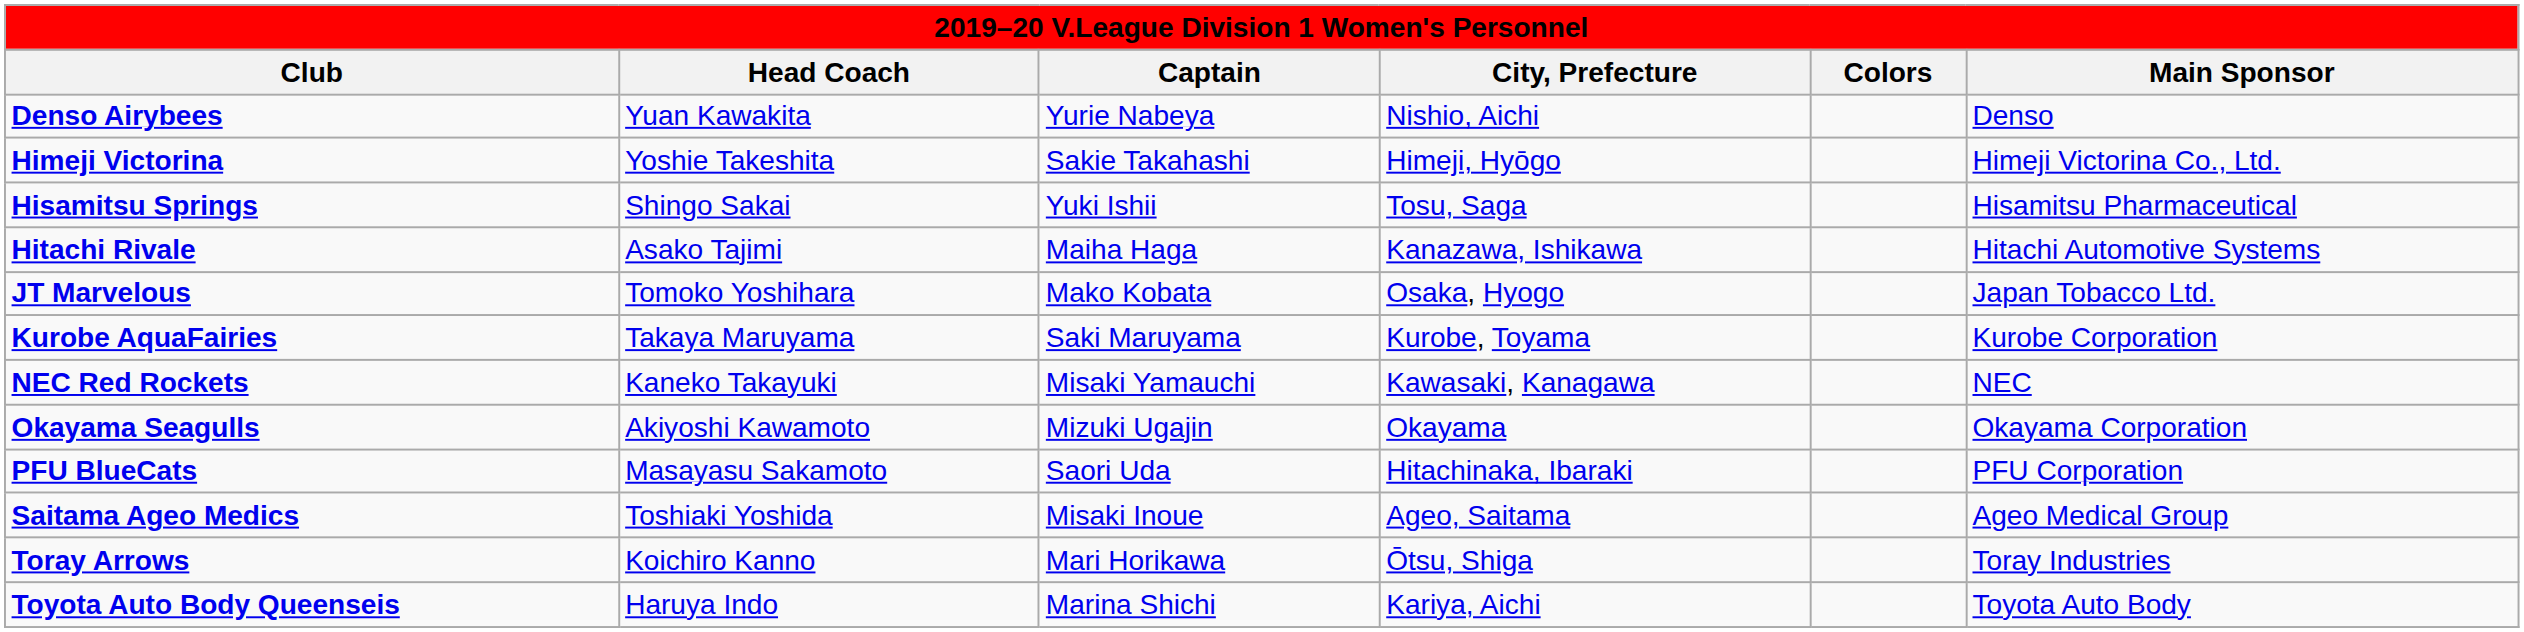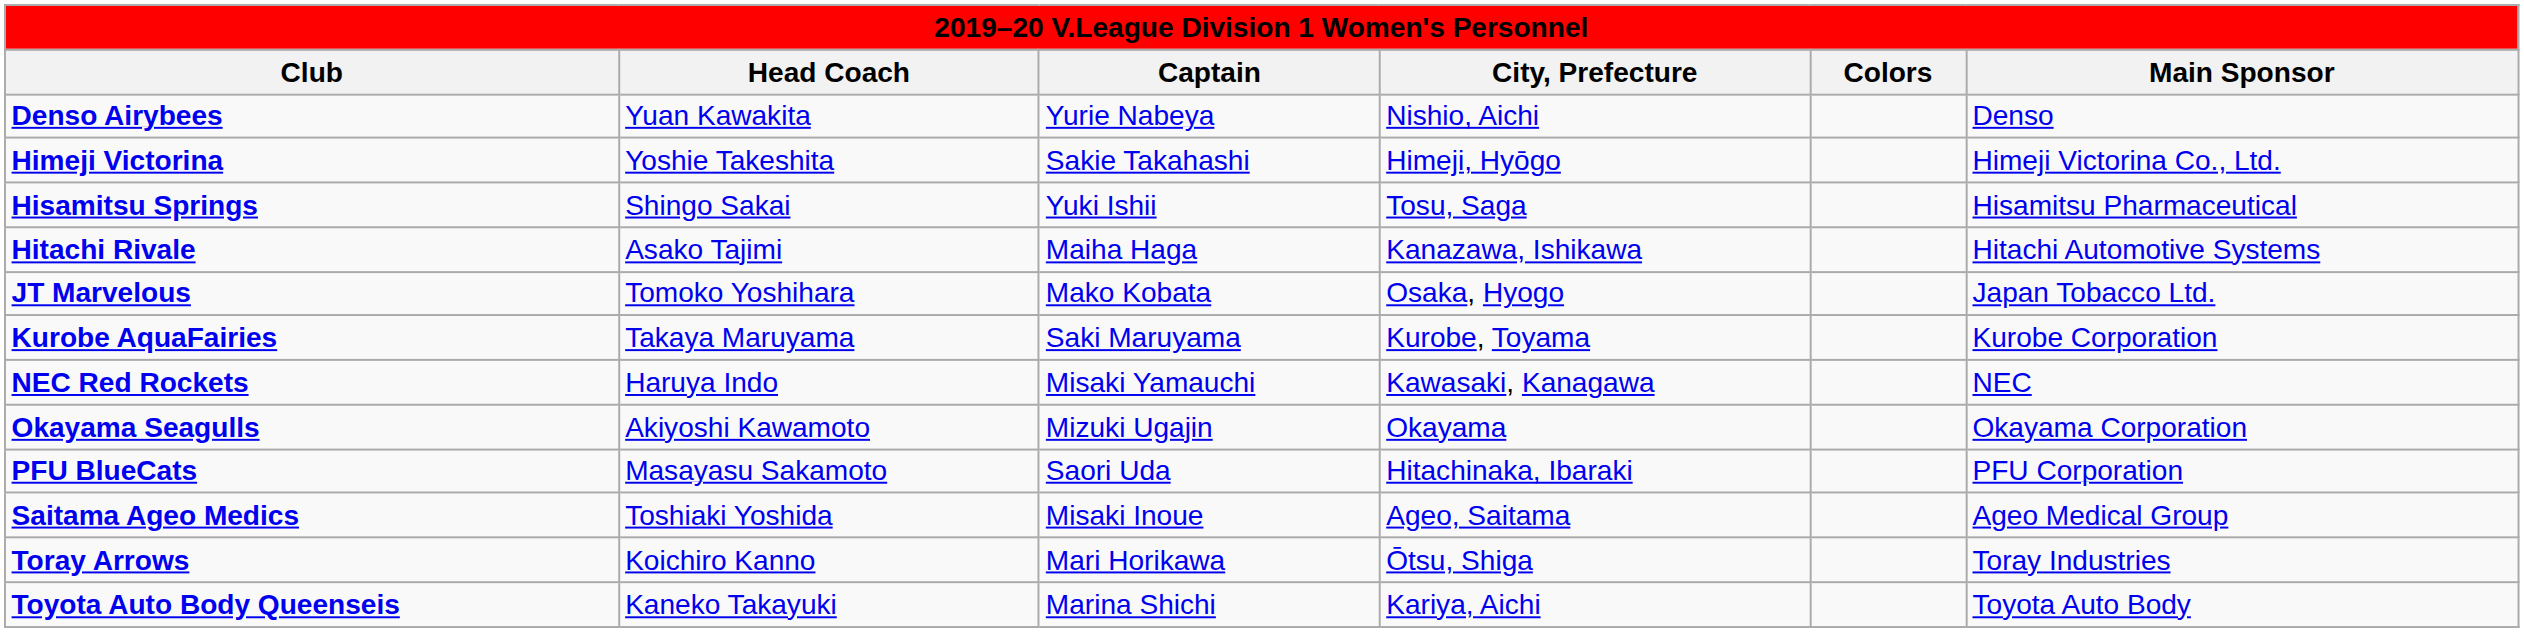NEC Red Rockets | Head Coach: Kaneko Takayuki -> Haruya Indo
Toyota Auto Body Queenseis | Head Coach: Haruya Indo -> Kaneko Takayuki
